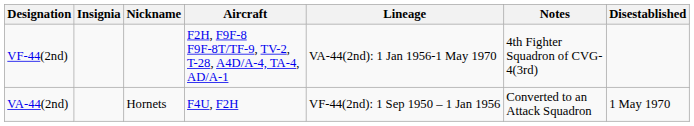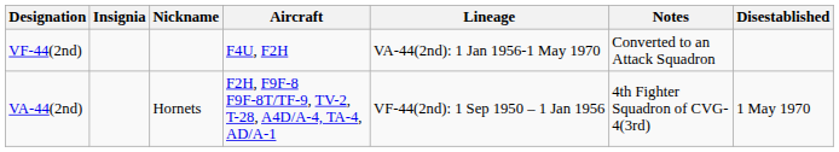VF-44(2nd) | Aircraft: F2H, F9F-8 F9F-8T/TF-9, TV-2, T-28, A4D/A-4, TA-4, AD/A-1 -> F4U, F2H
VF-44(2nd) | Notes: 4th Fighter Squadron of CVG-4(3rd) -> Converted to an Attack Squadron
VA-44(2nd) | Aircraft: F4U, F2H -> F2H, F9F-8 F9F-8T/TF-9, TV-2, T-28, A4D/A-4, TA-4, AD/A-1
VA-44(2nd) | Notes: Converted to an Attack Squadron -> 4th Fighter Squadron of CVG-4(3rd)
